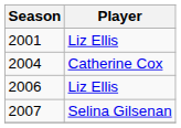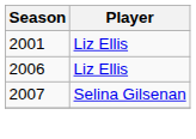- row: 2004 | Catherine Cox
